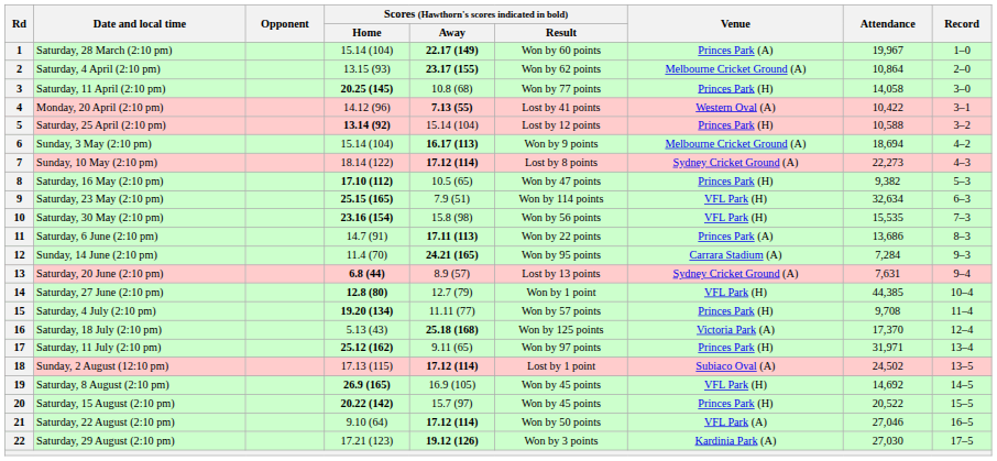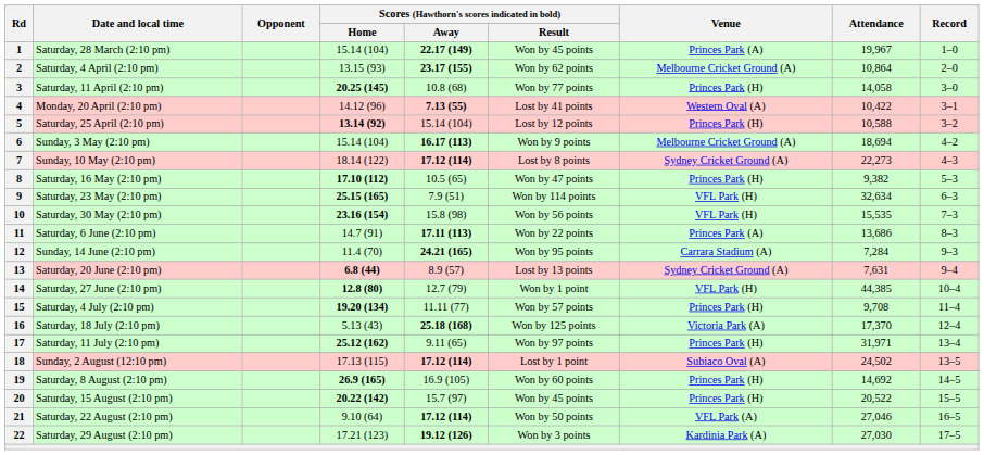1 | Scores (Hawthorn's scores indicated in bold) / Result: Won by 60 points -> Won by 45 points
19 | Scores (Hawthorn's scores indicated in bold) / Result: Won by 45 points -> Won by 60 points
19 | Venue: VFL Park (H) -> Princes Park (H)
